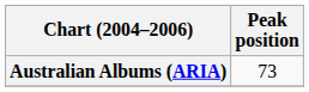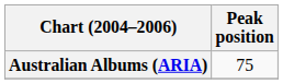Australian Albums (ARIA) | Peak position: 73 -> 75
